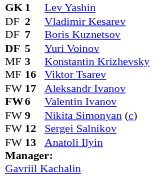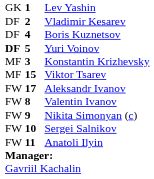Lev Yashin | column 1: bold -> normal
Boris Kuznetsov | column 2: 7 -> 4
Viktor Tsarev | column 2: 16 -> 15
Valentin Ivanov | column 1: bold -> normal
Valentin Ivanov | column 2: 6 -> 8
Sergei Salnikov | column 2: 12 -> 10
Anatoli Ilyin | column 2: 13 -> 11
